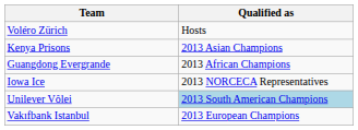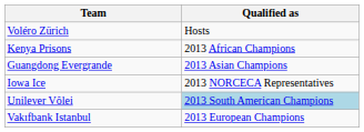Kenya Prisons | Qualified as: 2013 Asian Champions -> 2013 African Champions
Guangdong Evergrande | Qualified as: 2013 African Champions -> 2013 Asian Champions
